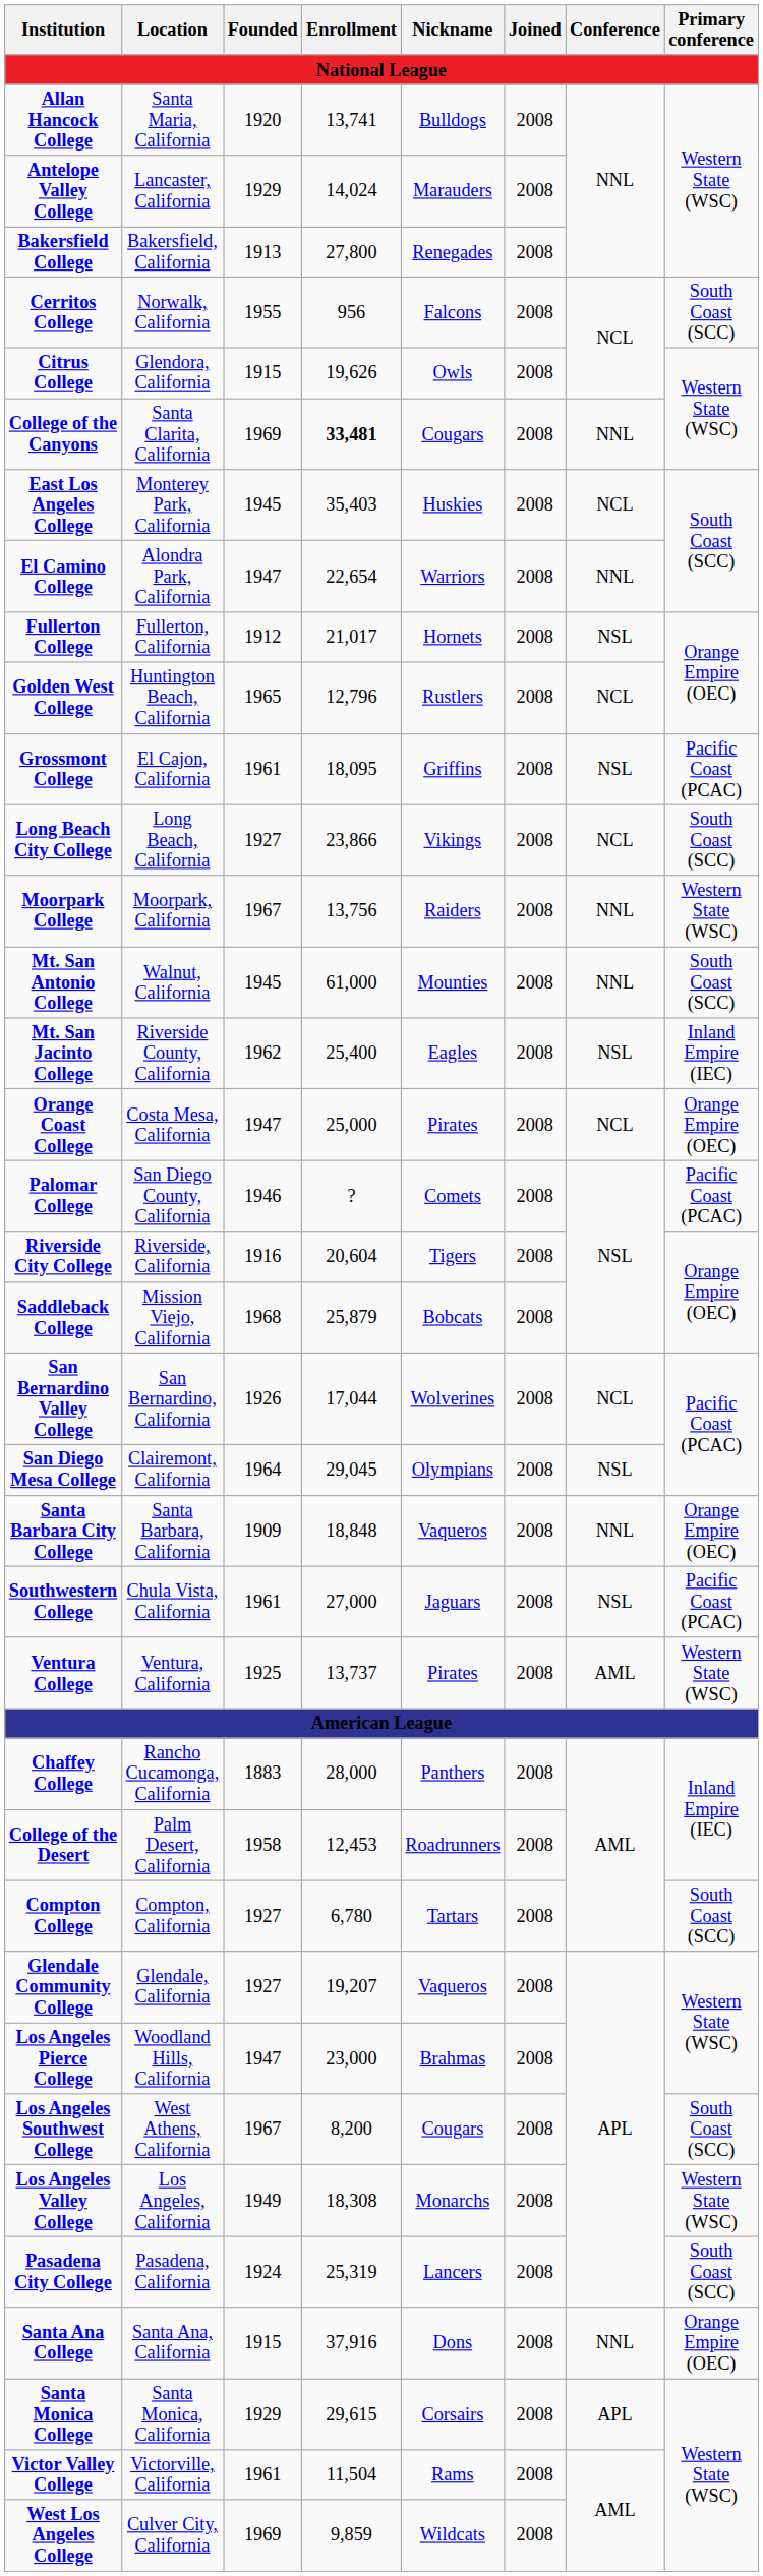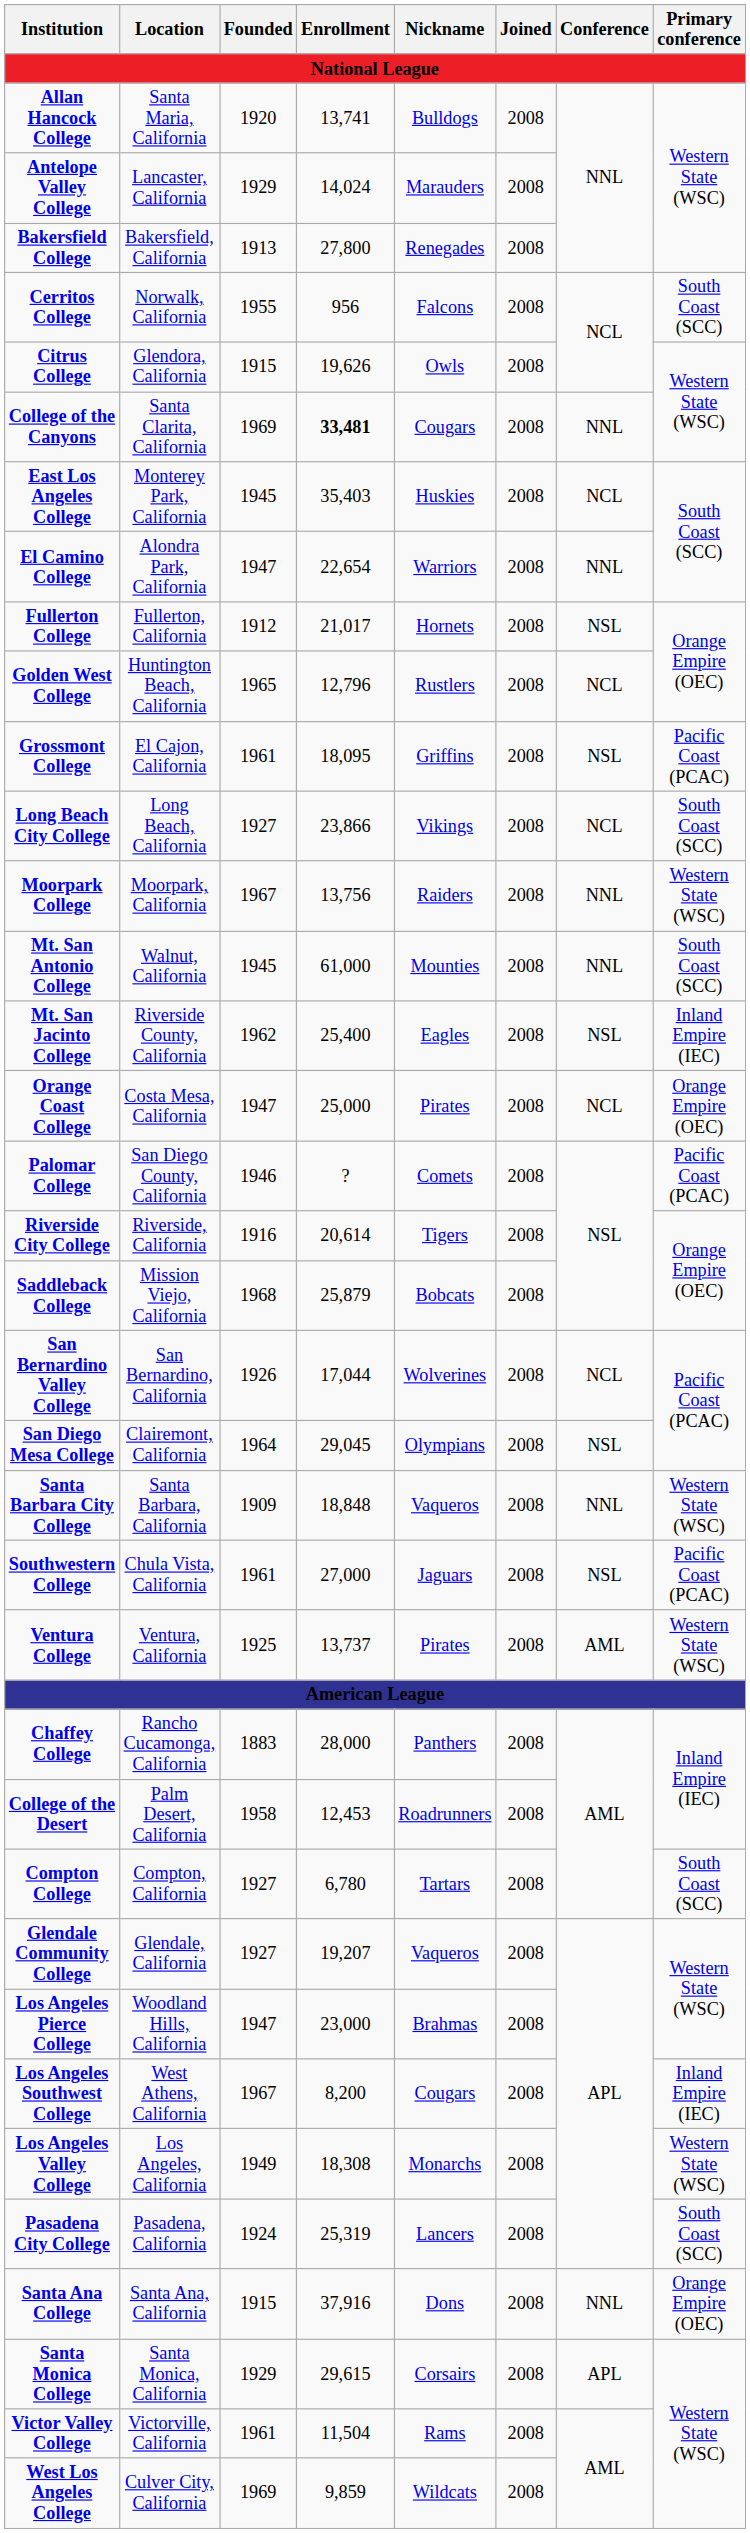Riverside City College | Enrollment: 20,604 -> 20,614
Santa Barbara City College | Primary conference: Orange Empire (OEC) -> Western State (WSC)
Los Angeles Southwest College | Primary conference: South Coast (SCC) -> Inland Empire (IEC)
